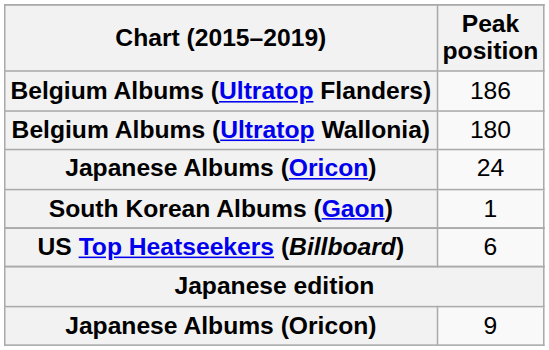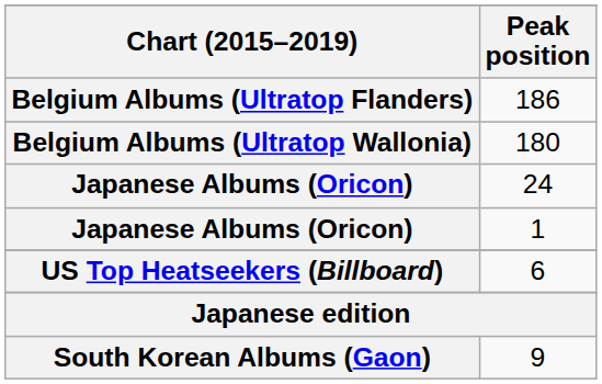1 | Chart (2015–2019): South Korean Albums (Gaon) -> Japanese Albums (Oricon)
9 | Chart (2015–2019): Japanese Albums (Oricon) -> South Korean Albums (Gaon)
